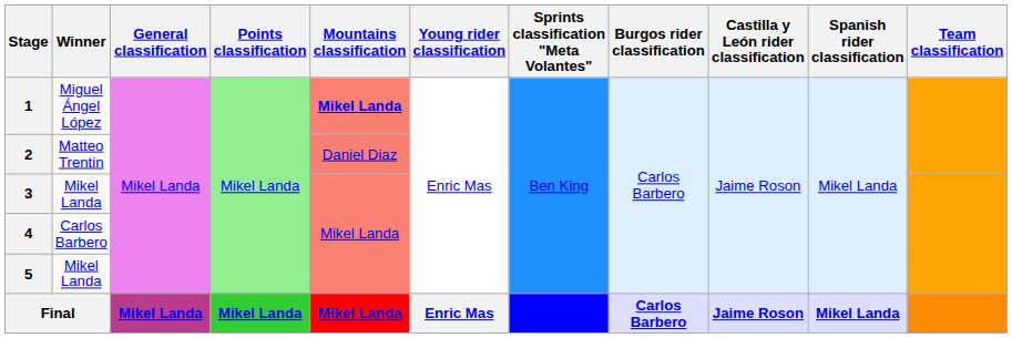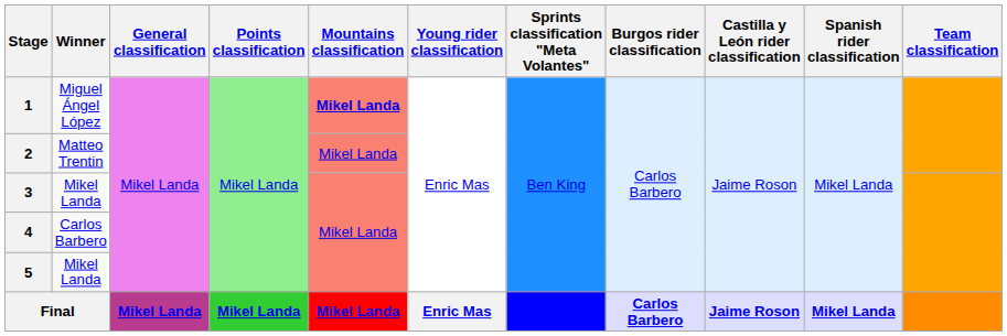2 | Mountains classification: Daniel Diaz -> Mikel Landa
